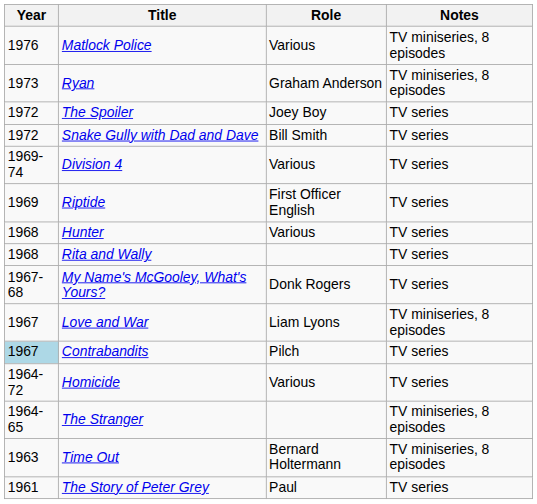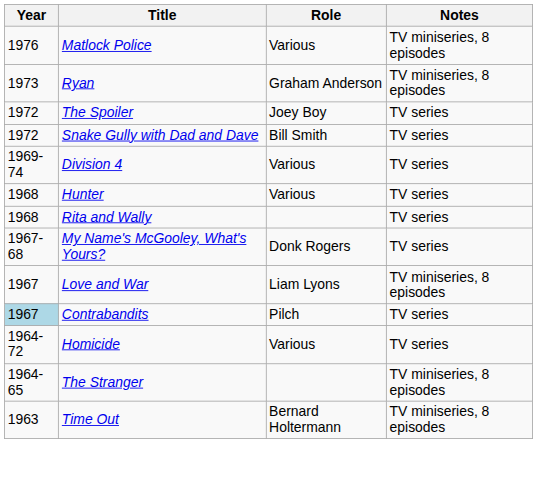- row: 1969 | Riptide | First Officer English | TV series
- row: 1961 | The Story of Peter Grey | Paul | TV series
